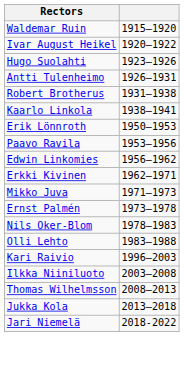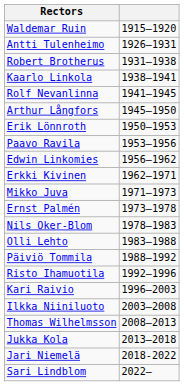- row: Ivar August Heikel | 1920–1922
- row: Hugo Suolahti | 1923–1926
+ row: Rolf Nevanlinna | 1941–1945
+ row: Arthur Långfors | 1945–1950
+ row: Päiviö Tommila | 1988–1992
+ row: Risto Ihamuotila | 1992–1996
+ row: Sari Lindblom | 2022–
